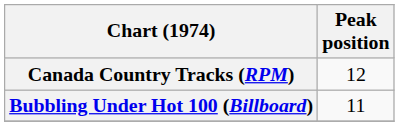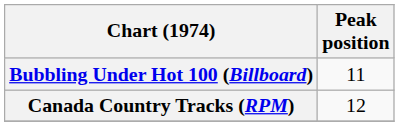rows swapped: Canada Country Tracks (RPM) <-> Bubbling Under Hot 100 (Billboard)
